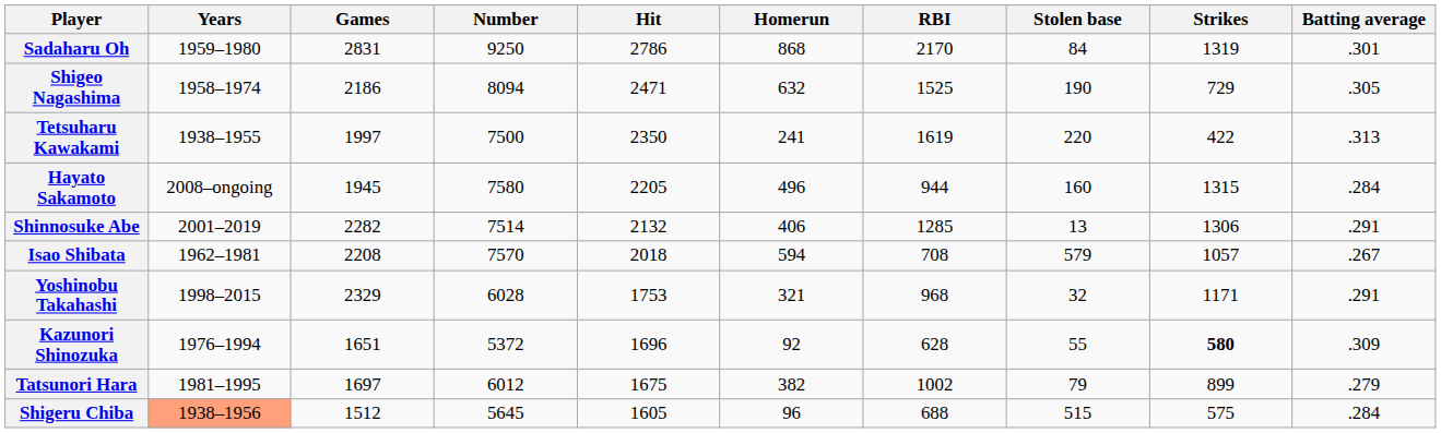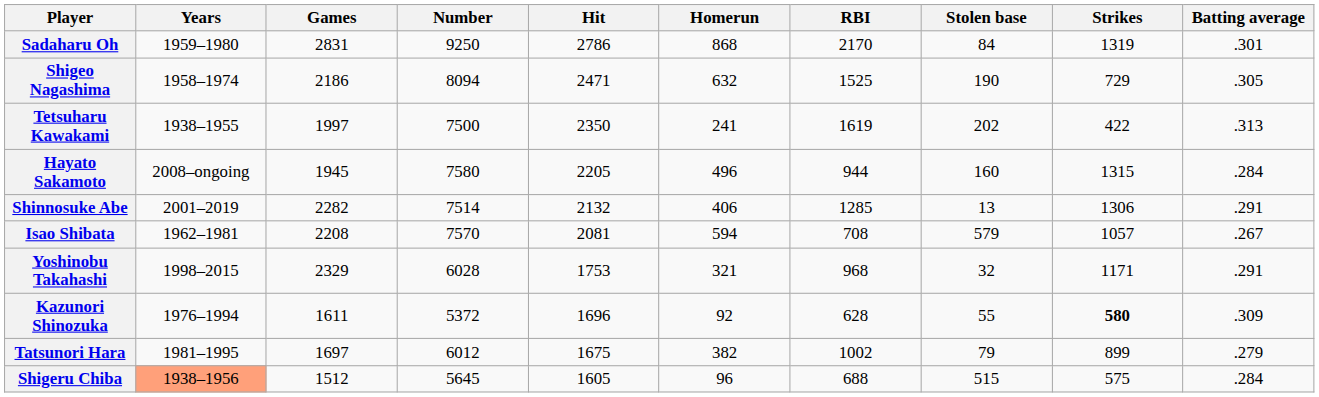Tetsuharu Kawakami | Stolen base: 220 -> 202
Isao Shibata | Hit: 2018 -> 2081
Kazunori Shinozuka | Games: 1651 -> 1611
